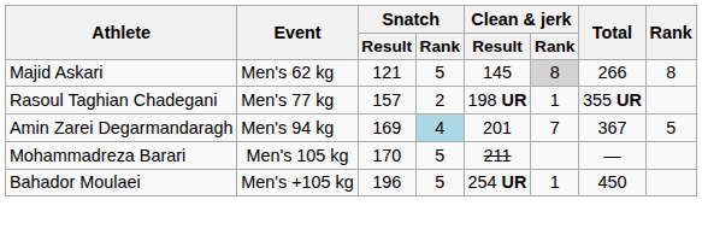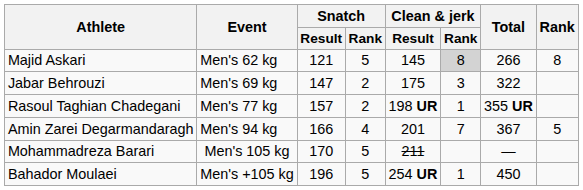+ row: Jabar Behrouzi | Men's 69 kg | 147 | 2 | 175 | 3 | 322
Amin Zarei Degarmandaragh | Snatch / Result: 169 -> 166
Amin Zarei Degarmandaragh | Snatch / Rank: lightblue background -> no background
